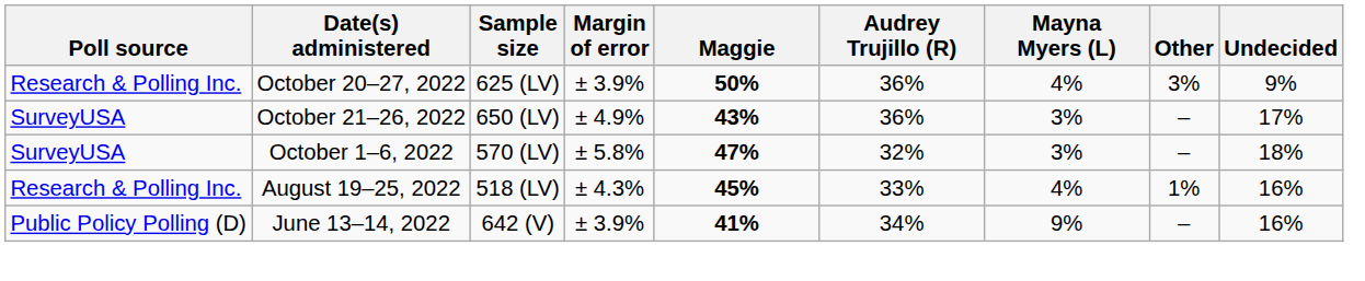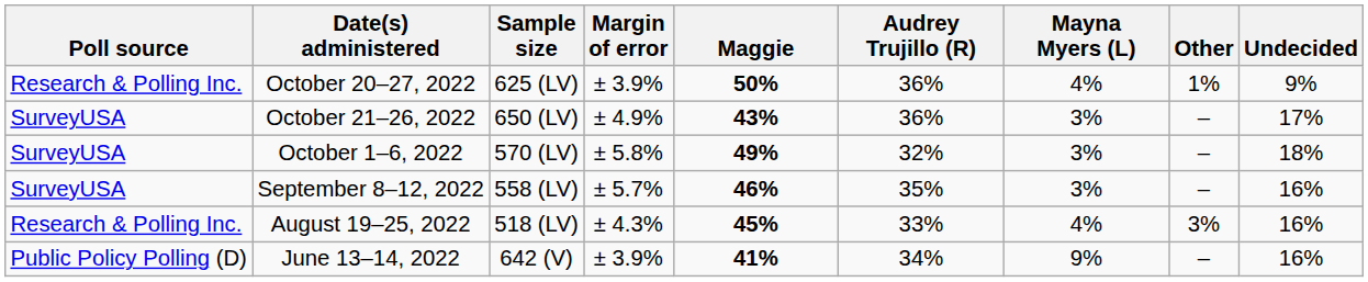October 20–27, 2022 | Other: 3% -> 1%
October 1–6, 2022 | Maggie: 47% -> 49%
+ row: SurveyUSA | September 8–12, 2022 | 558 (LV) | ± 5.7% | 46% | 35% | 3% | – | 16%
August 19–25, 2022 | Other: 1% -> 3%
